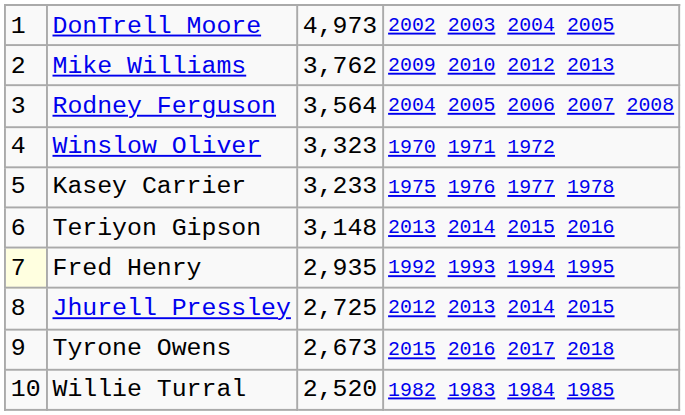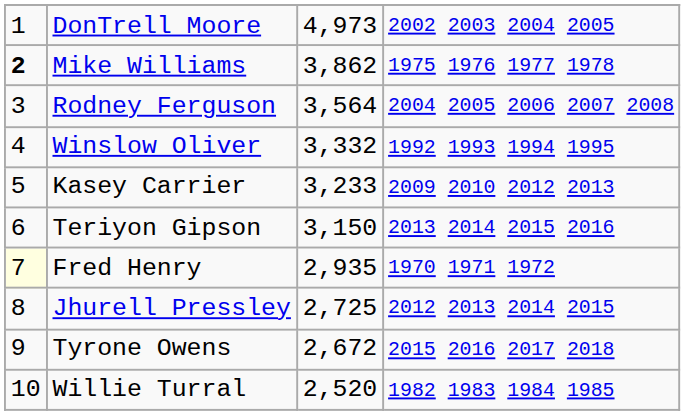Mike Williams | column 1: normal -> bold
Mike Williams | column 3: 3,762 -> 3,862
Mike Williams | column 4: 2009 2010 2012 2013 -> 1975 1976 1977 1978
Winslow Oliver | column 3: 3,323 -> 3,332
Winslow Oliver | column 4: 1970 1971 1972 -> 1992 1993 1994 1995
Kasey Carrier | column 4: 1975 1976 1977 1978 -> 2009 2010 2012 2013
Teriyon Gipson | column 3: 3,148 -> 3,150
Fred Henry | column 4: 1992 1993 1994 1995 -> 1970 1971 1972
Tyrone Owens | column 3: 2,673 -> 2,672
